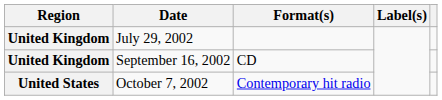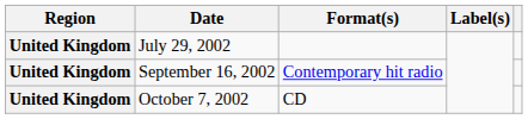September 16, 2002 | Format(s): CD -> Contemporary hit radio
October 7, 2002 | Region: United States -> United Kingdom
October 7, 2002 | Format(s): Contemporary hit radio -> CD
